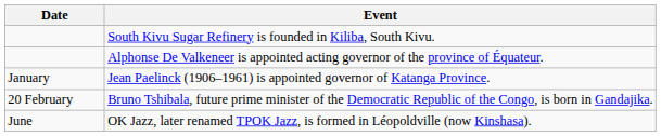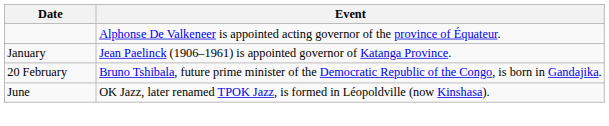- row: South Kivu Sugar Refinery is founded in Kiliba, South Kivu.
